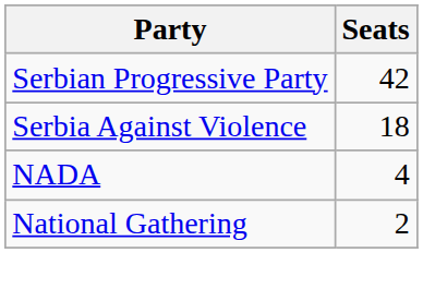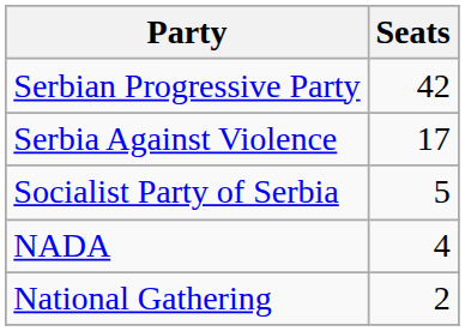Serbia Against Violence | Seats: 18 -> 17
+ row: Socialist Party of Serbia | 5
